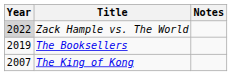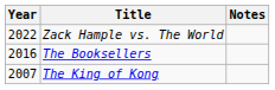Zack Hample vs. The World | Year: lightgrey background -> no background
The Booksellers | Year: 2019 -> 2016
